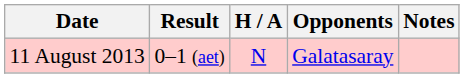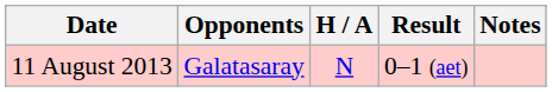columns swapped: Opponents <-> Result
